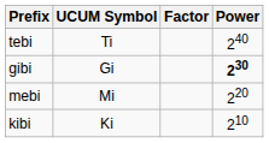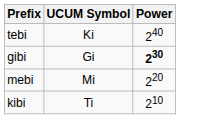- column: Factor
tebi | UCUM Symbol: Ti -> Ki
kibi | UCUM Symbol: Ki -> Ti
